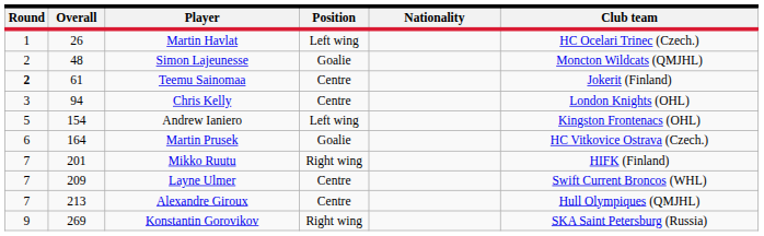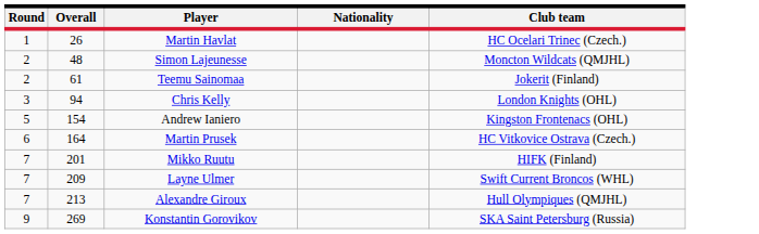- column: Position | Left wing | Goalie | Centre | Centre | Left wing | Goalie | Right wing | Centre | Centre | Right wing
Teemu Sainomaa | Round: bold -> normal
